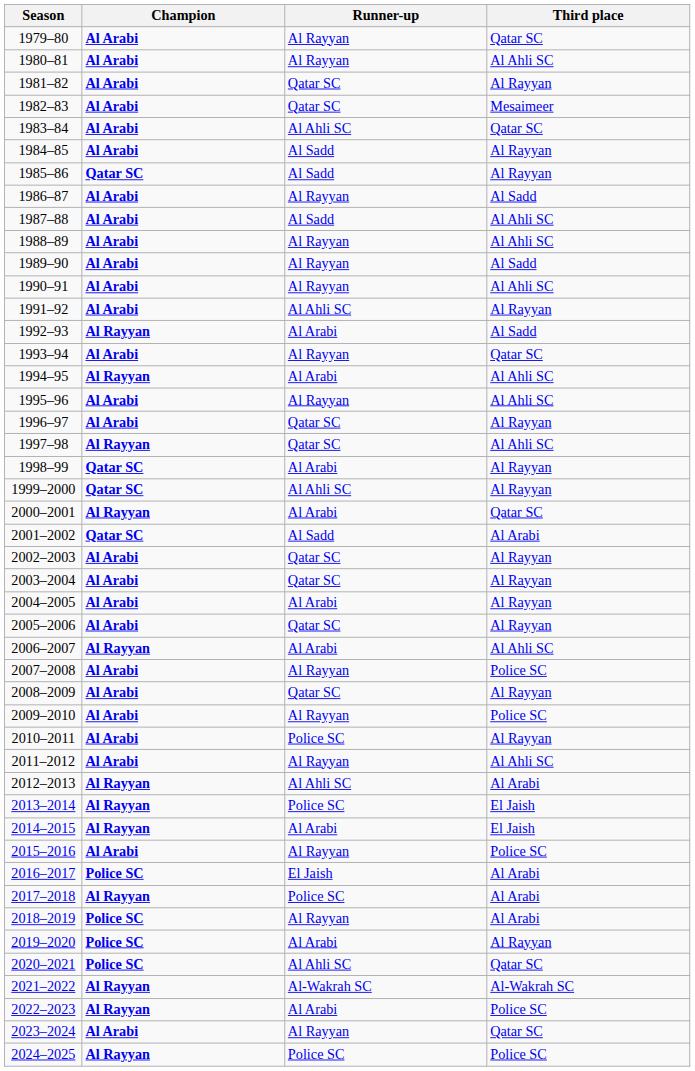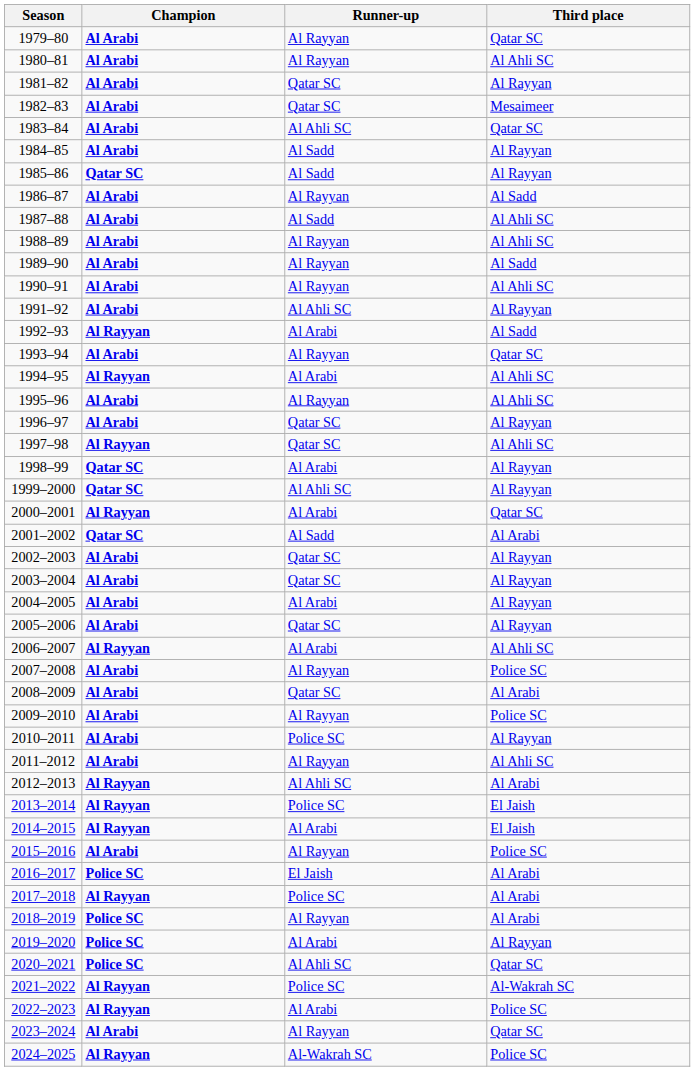2008–2009 | Third place: Al Rayyan -> Al Arabi
2021–2022 | Runner-up: Al-Wakrah SC -> Police SC
2024–2025 | Runner-up: Police SC -> Al-Wakrah SC
